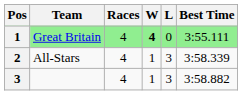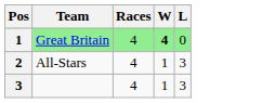- column: Best Time | 3:55.111 | 3:58.339 | 3:58.882
